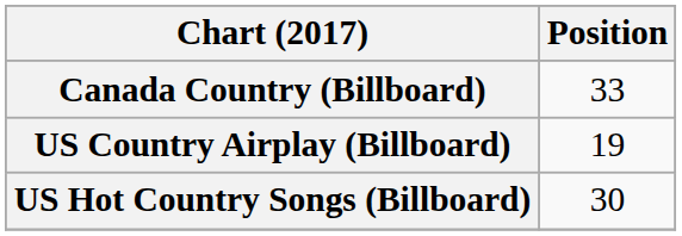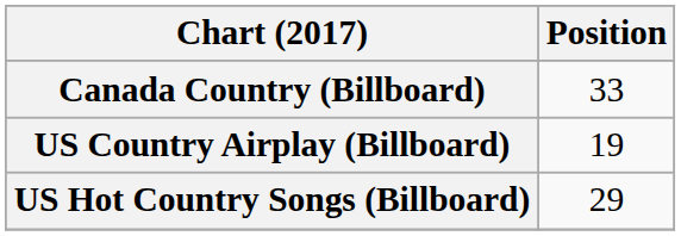US Hot Country Songs (Billboard) | Position: 30 -> 29
